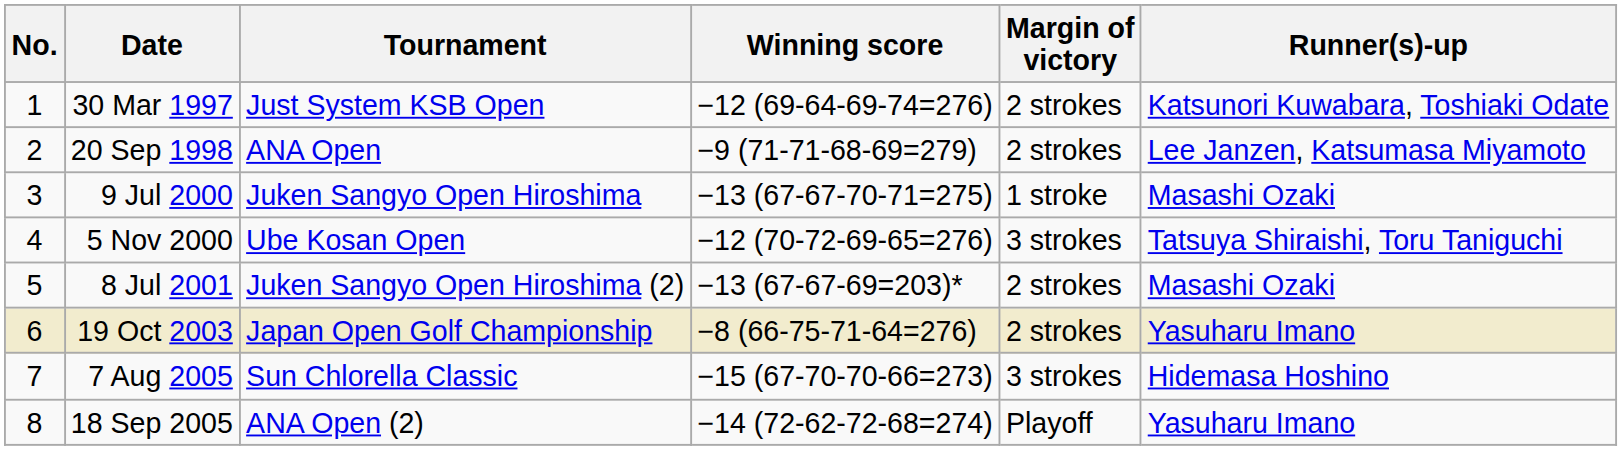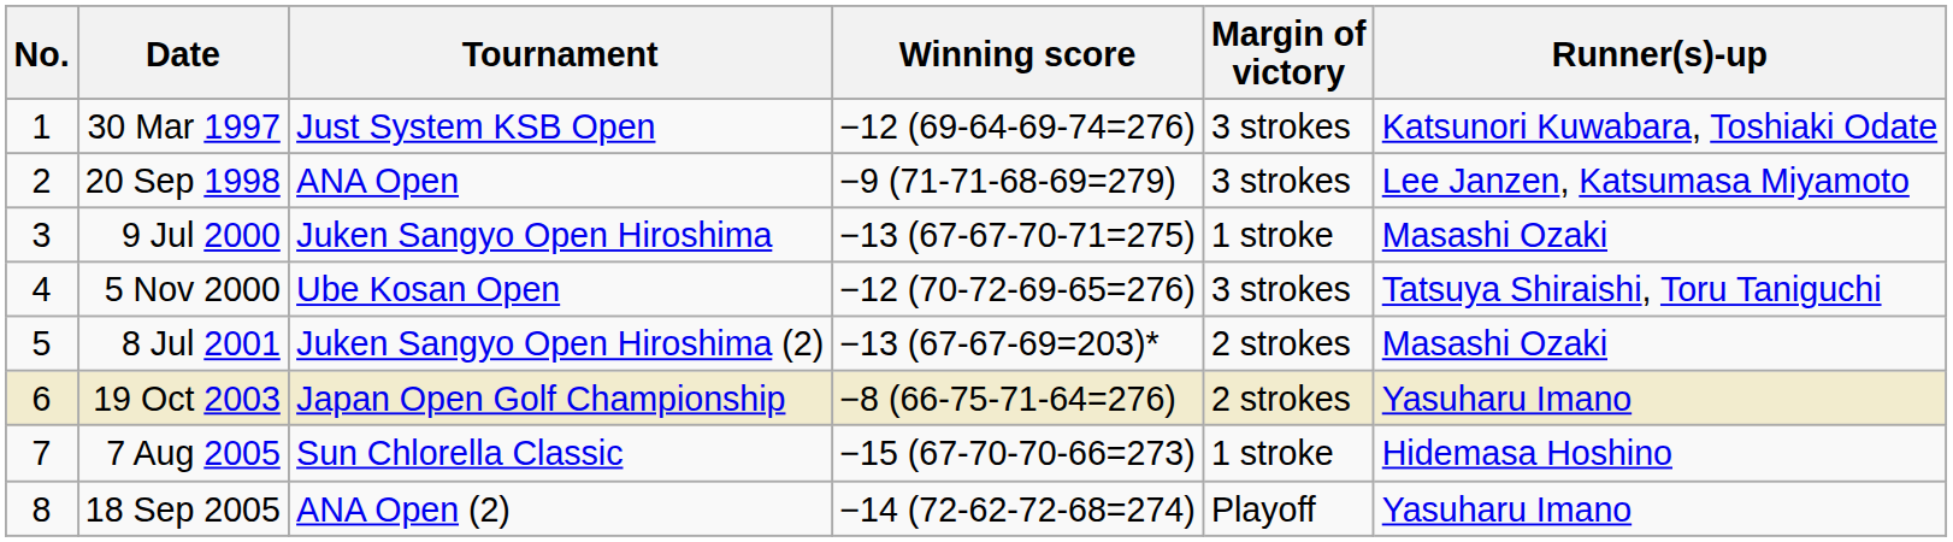30 Mar 1997 | Margin of victory: 2 strokes -> 3 strokes
20 Sep 1998 | Margin of victory: 2 strokes -> 3 strokes
7 Aug 2005 | Margin of victory: 3 strokes -> 1 stroke
